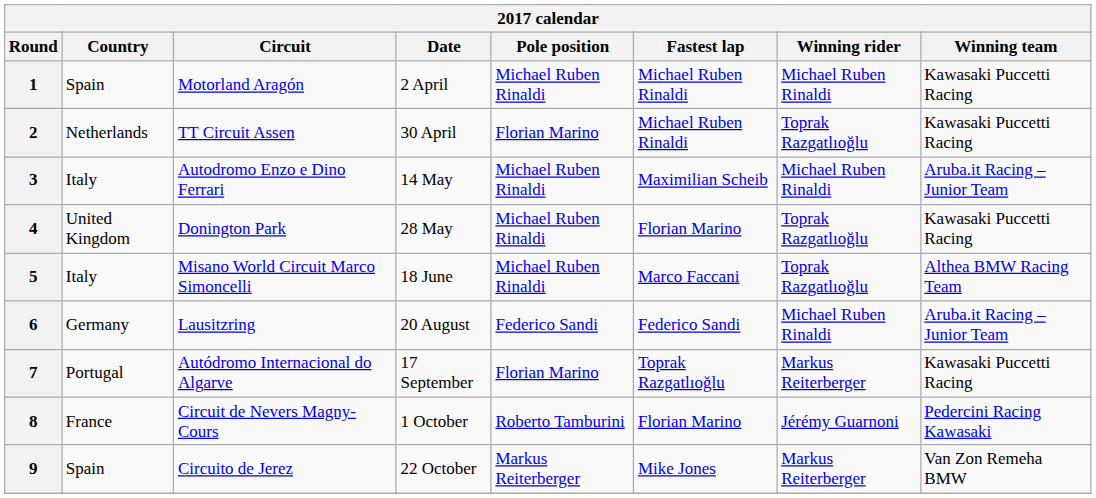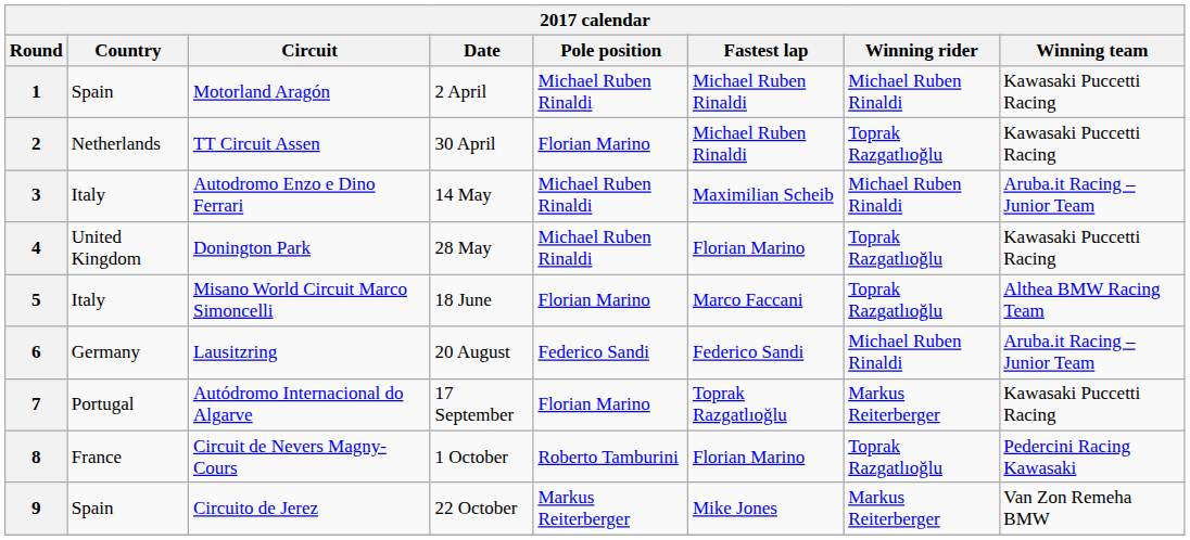5 | Pole position: Michael Ruben Rinaldi -> Florian Marino
8 | Winning rider: Jérémy Guarnoni -> Toprak Razgatlıoğlu
